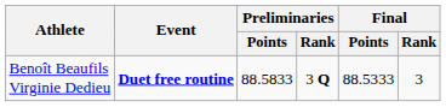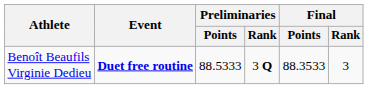Benoît Beaufils Virginie Dedieu | Preliminaries / Points: 88.5833 -> 88.5333
Benoît Beaufils Virginie Dedieu | Final / Points: 88.5333 -> 88.3533
